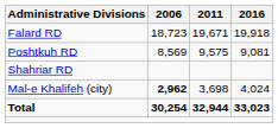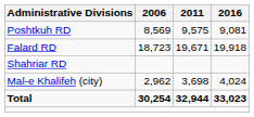rows swapped: Falard RD <-> Poshtkuh RD
Mal-e Khalifeh (city) | 2006: bold -> normal
